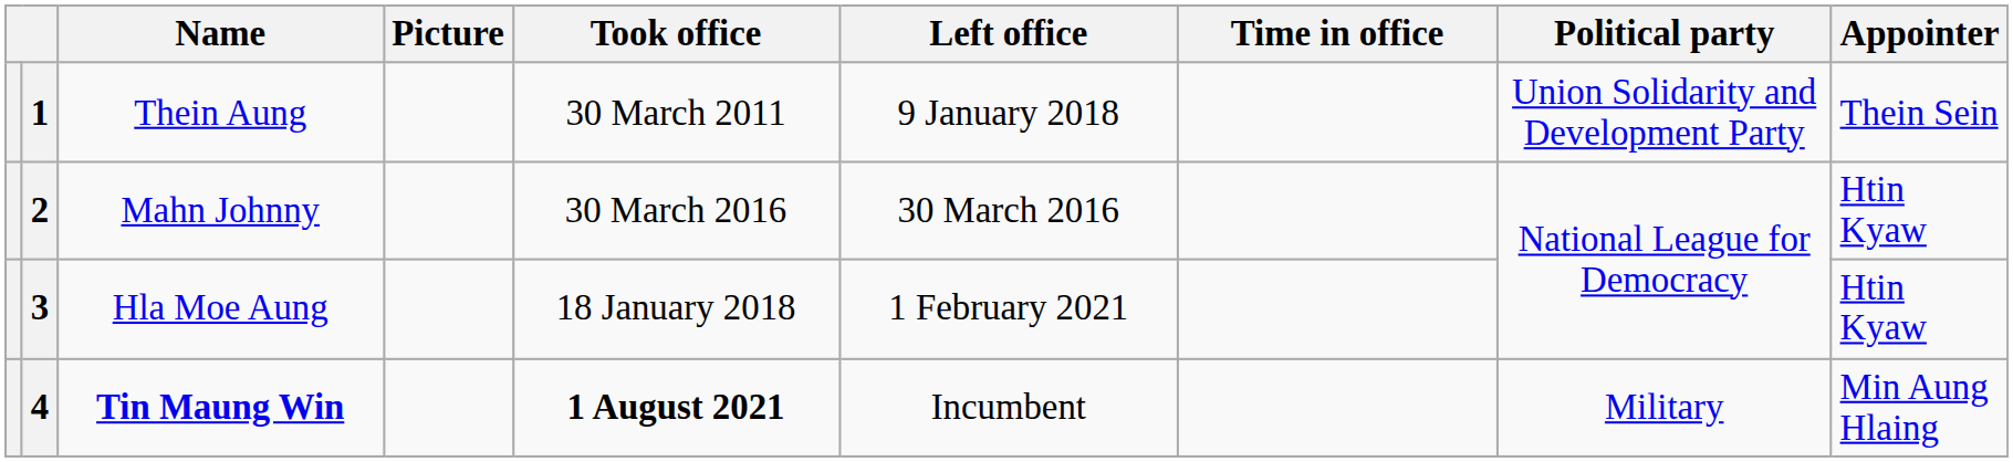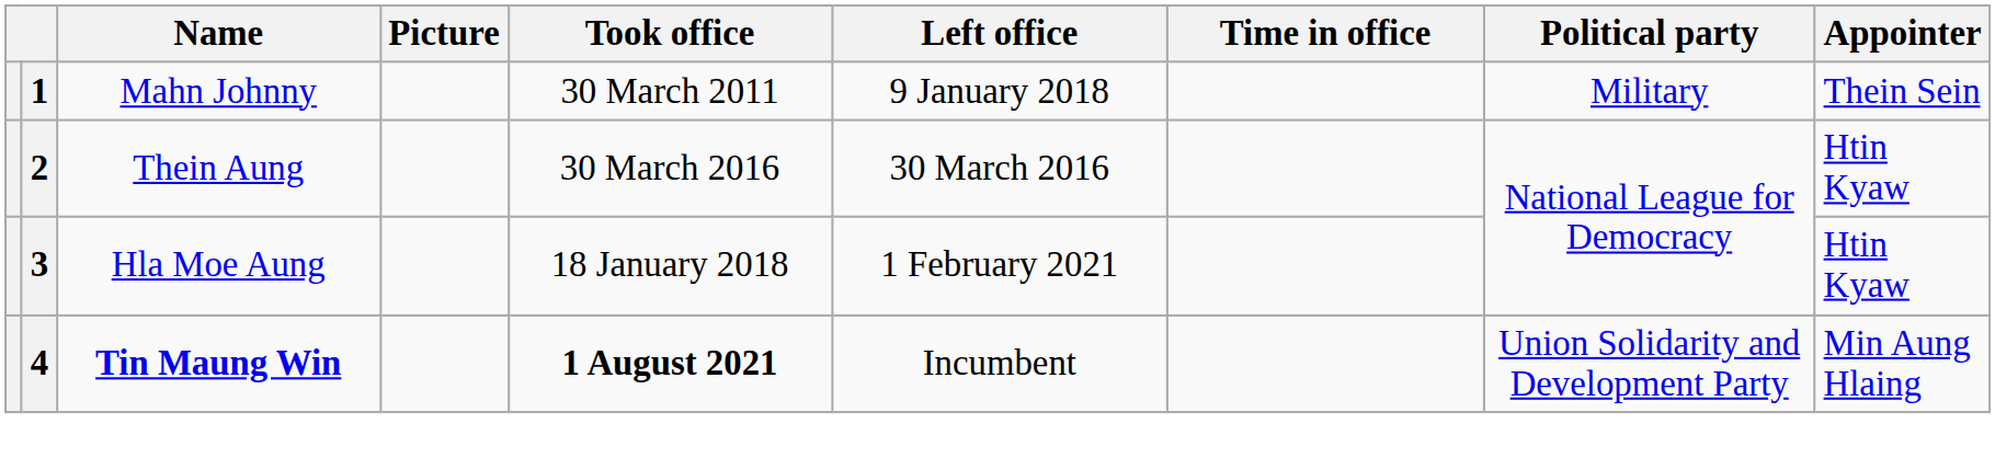1 | Name: Thein Aung -> Mahn Johnny
1 | Political party: Union Solidarity and Development Party -> Military
2 | Name: Mahn Johnny -> Thein Aung
4 | Political party: Military -> Union Solidarity and Development Party
